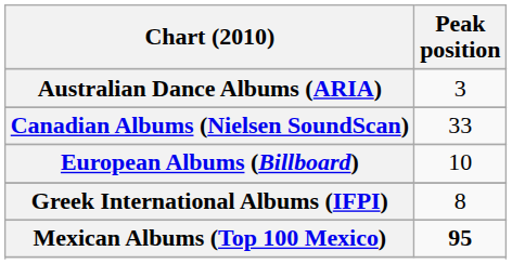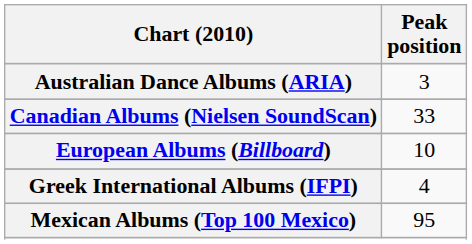Greek International Albums (IFPI) | Peak position: 8 -> 4
Mexican Albums (Top 100 Mexico) | Peak position: bold -> normal
